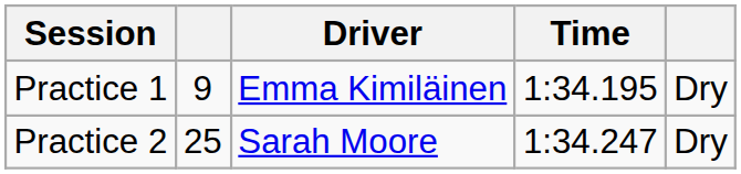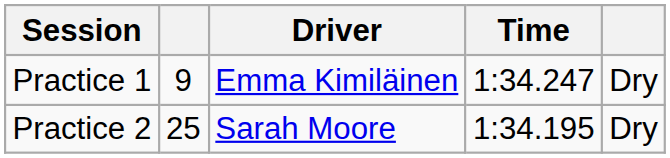Practice 1 | Time: 1:34.195 -> 1:34.247
Practice 2 | Time: 1:34.247 -> 1:34.195
